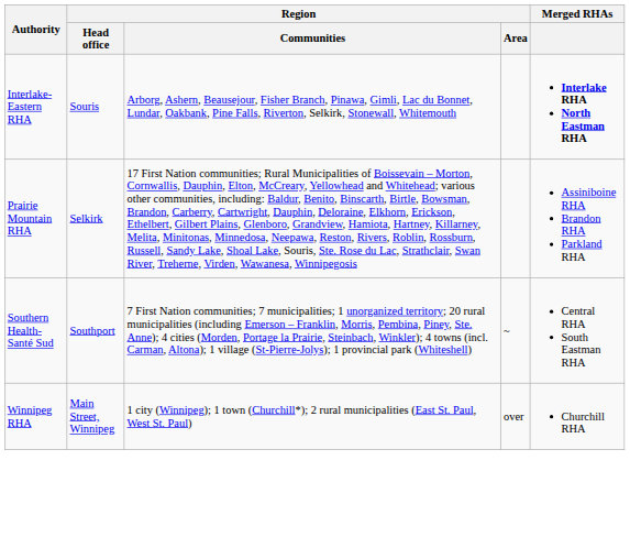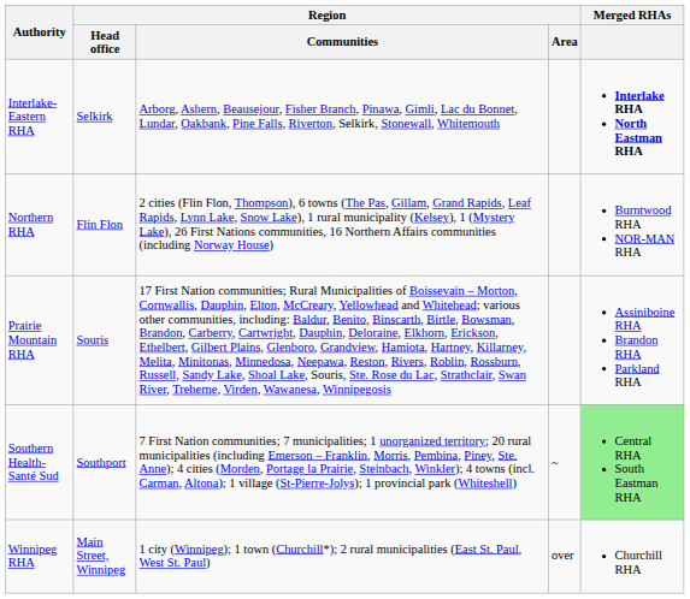Interlake-Eastern RHA | Region / Head office: Souris -> Selkirk
+ row: Northern RHA | Flin Flon | 2 cities (Flin Flon, Thompson), 6 towns (The Pas, Gillam, Grand Rapids, Leaf Rapids, Lynn Lake, Snow Lake), 1 rural municipality (Kelsey), 1 (Mystery Lake), 26 First Nations communities, 16 Northern Affairs communities (including Norway House) | Burntwood RHA NOR-MAN RHA
Prairie Mountain RHA | Region / Head office: Selkirk -> Souris
Southern Health-Santé Sud | Merged RHAs: no background -> lightgreen background
